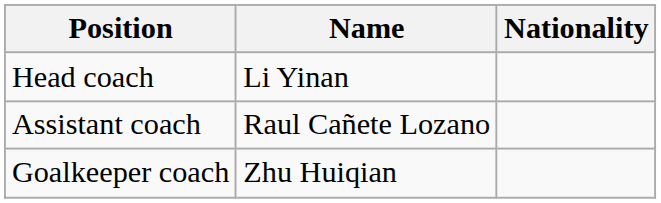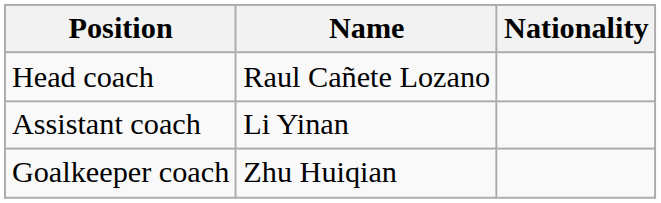Head coach | Name: Li Yinan -> Raul Cañete Lozano
Assistant coach | Name: Raul Cañete Lozano -> Li Yinan
